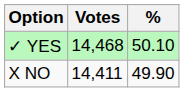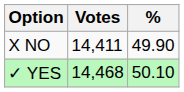rows swapped: ✓ YES <-> X NO
